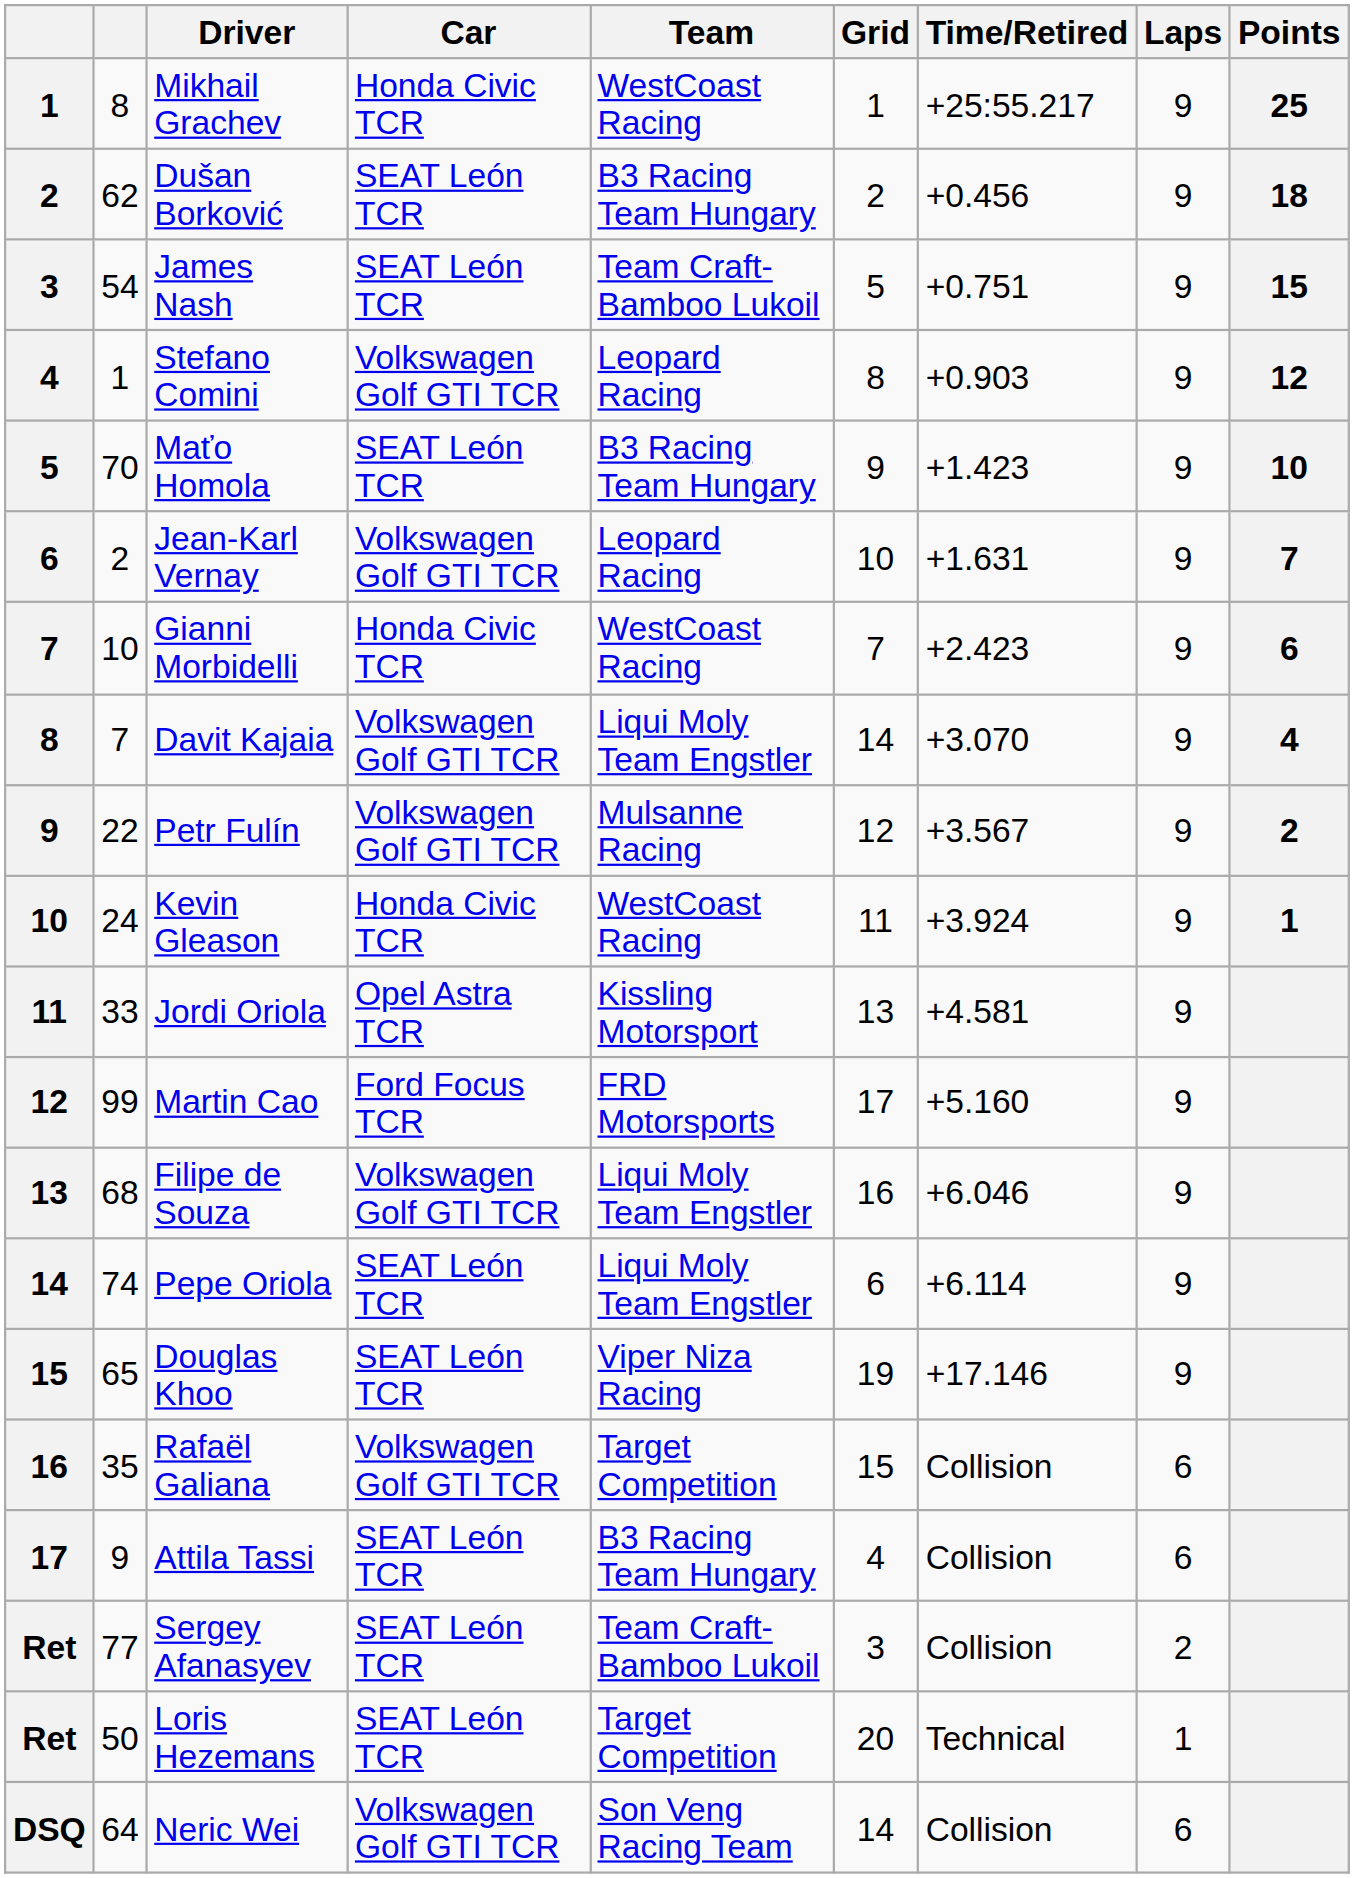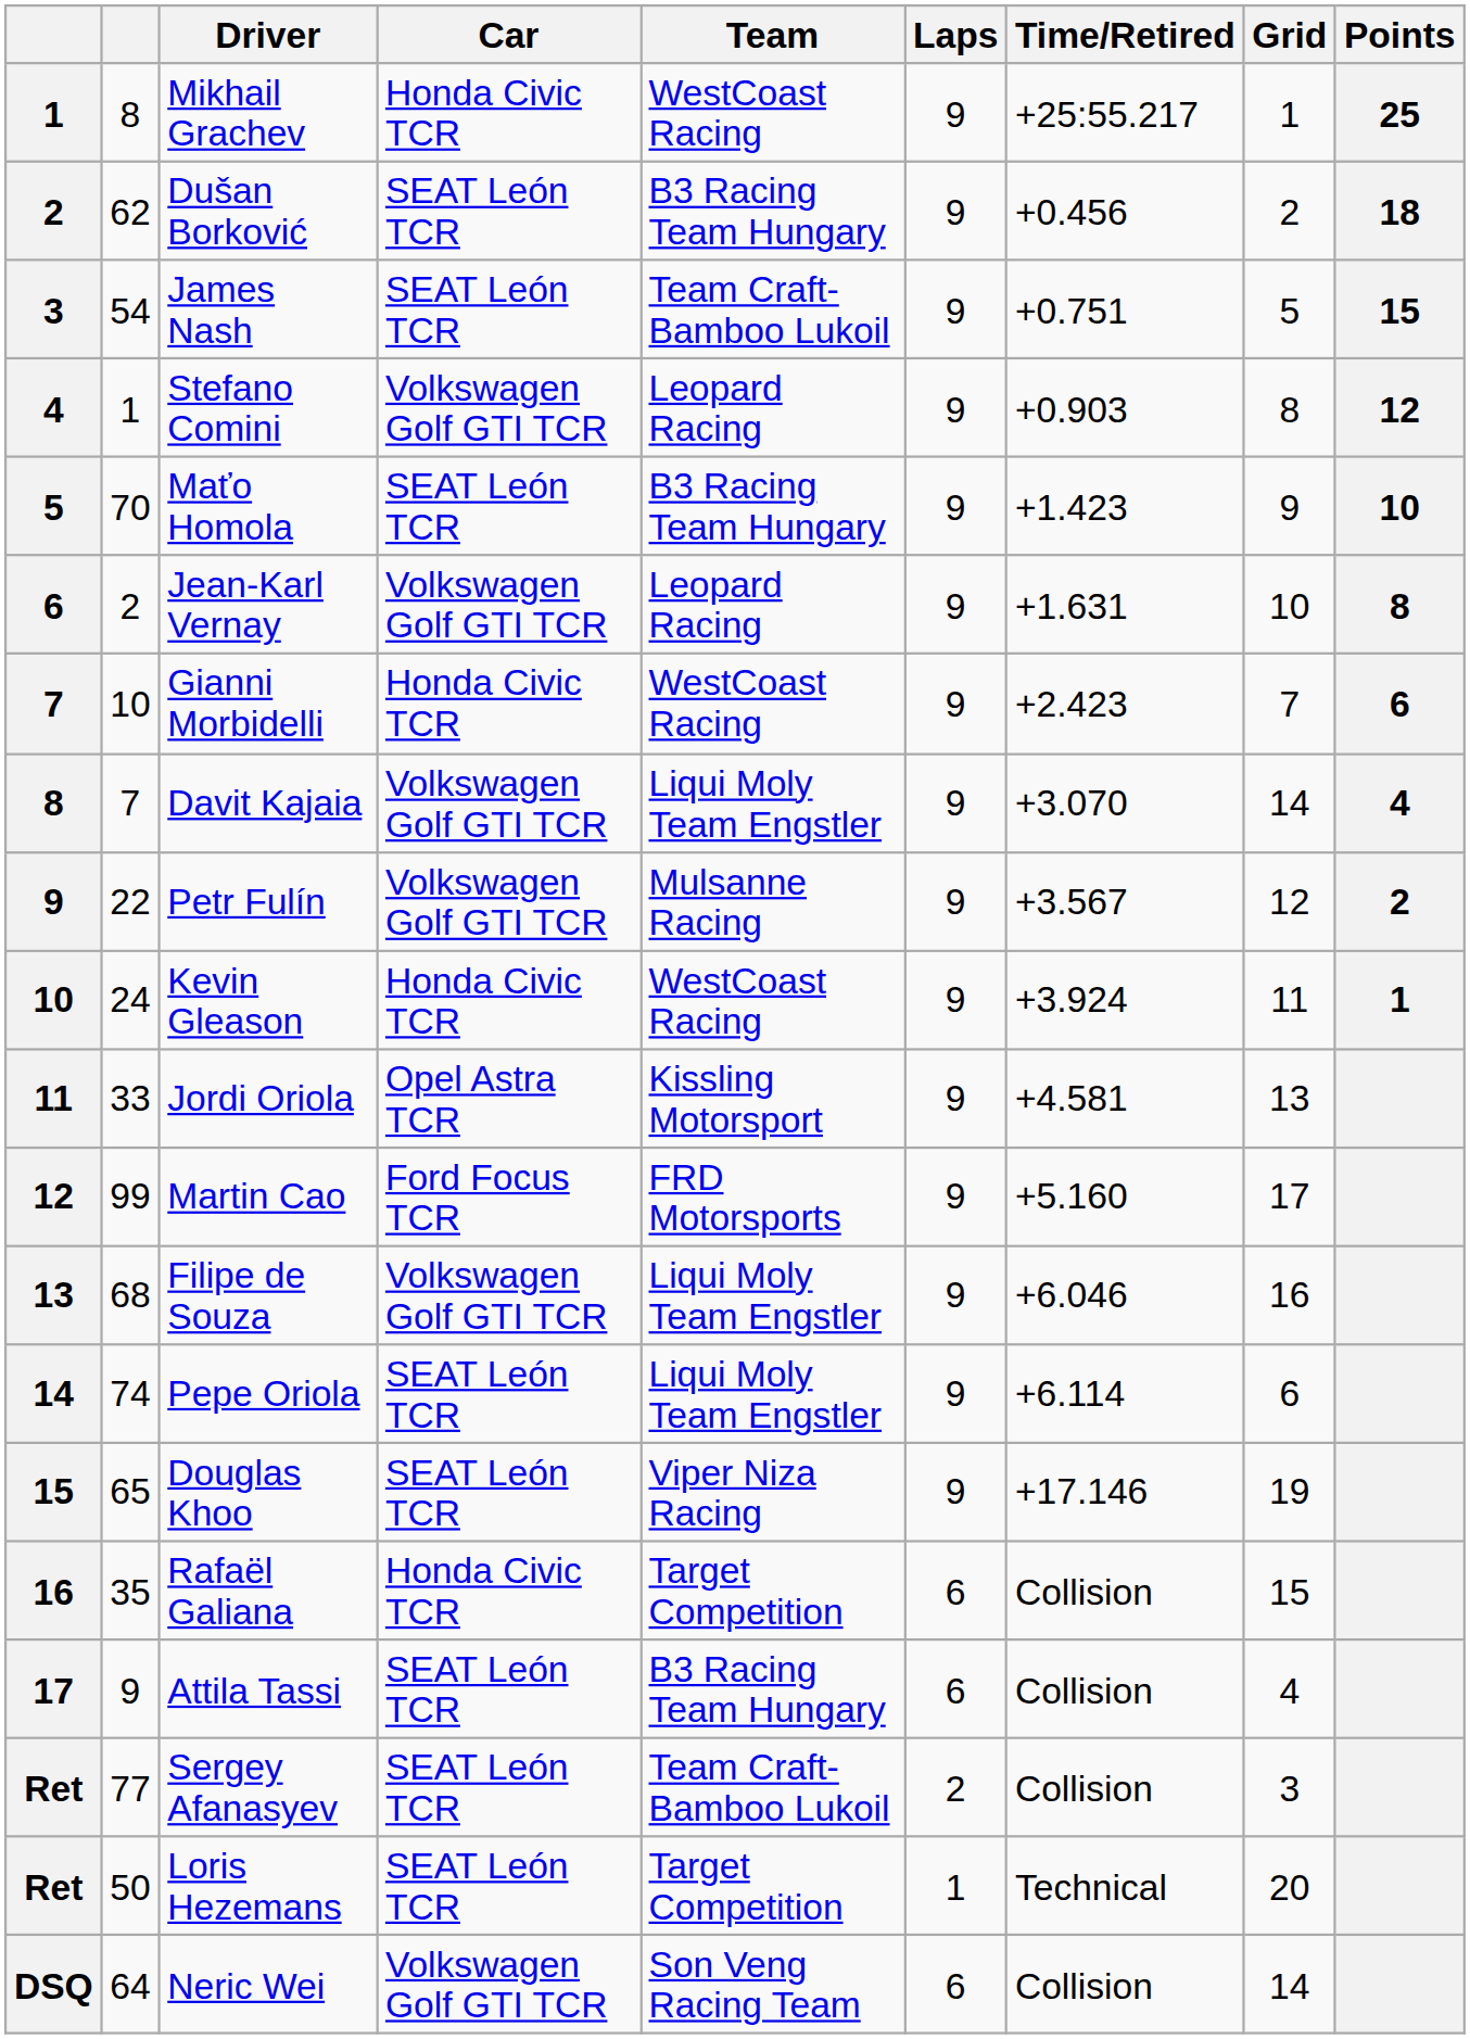columns swapped: Laps <-> Grid
Jean-Karl Vernay | Points: 7 -> 8
Rafaël Galiana | Car: Volkswagen Golf GTI TCR -> Honda Civic TCR
